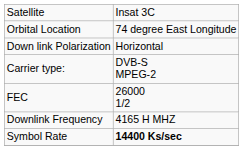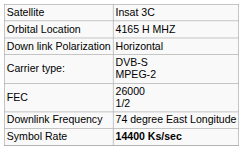Orbital Location | column 2: 74 degree East Longitude -> 4165 H MHZ
Downlink Frequency | column 2: 4165 H MHZ -> 74 degree East Longitude
